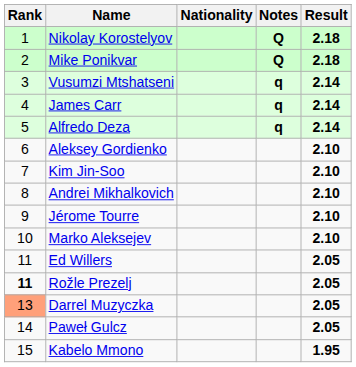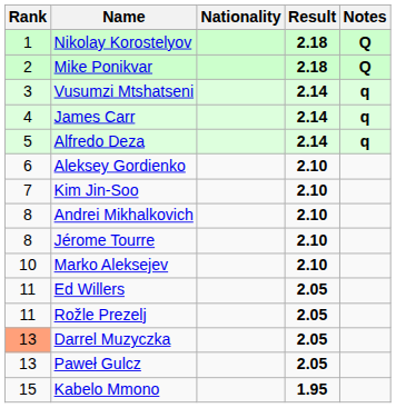columns swapped: Result <-> Notes
Jérome Tourre | Rank: 9 -> 8
Rožle Prezelj | Rank: bold -> normal
Paweł Gulcz | Rank: 14 -> 13
